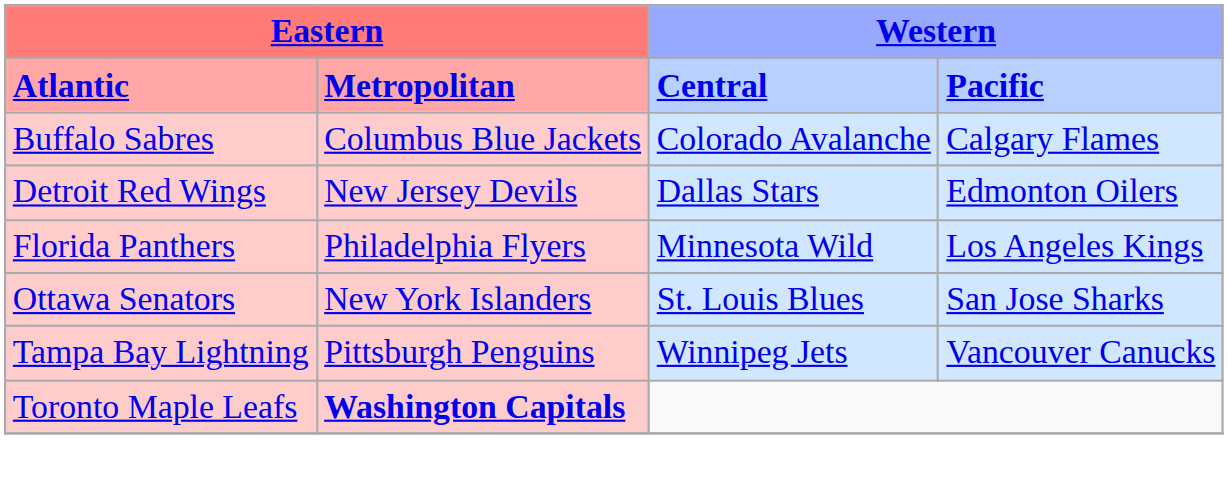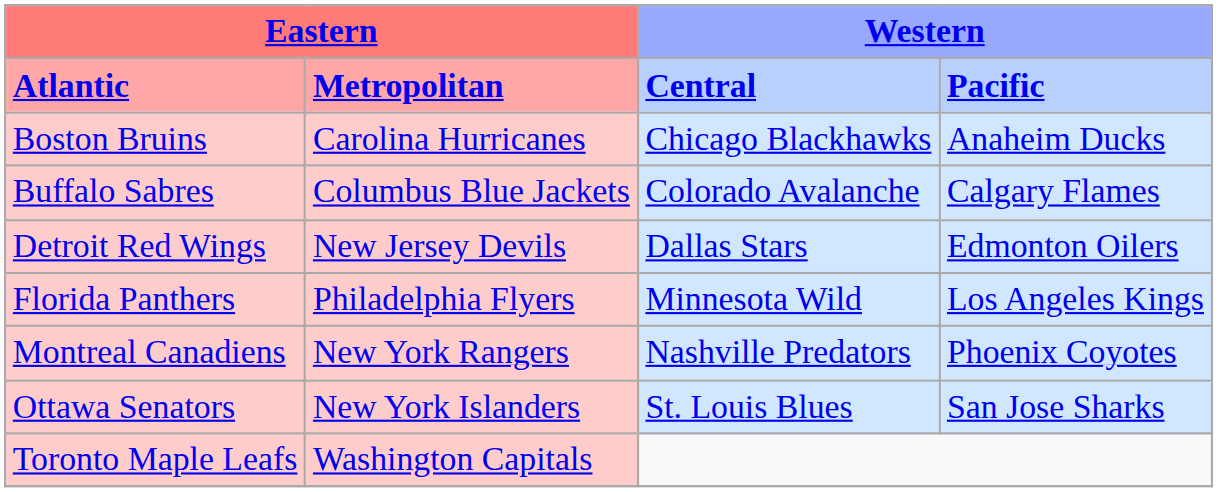+ row: Boston Bruins | Carolina Hurricanes | Chicago Blackhawks | Anaheim Ducks
+ row: Montreal Canadiens | New York Rangers | Nashville Predators | Phoenix Coyotes
- row: Tampa Bay Lightning | Pittsburgh Penguins | Winnipeg Jets | Vancouver Canucks
Toronto Maple Leafs | column 2: bold -> normal
